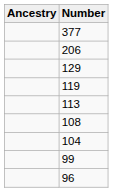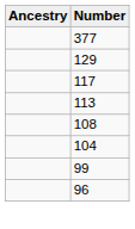- row: 206
- row: 119
+ row: 117
